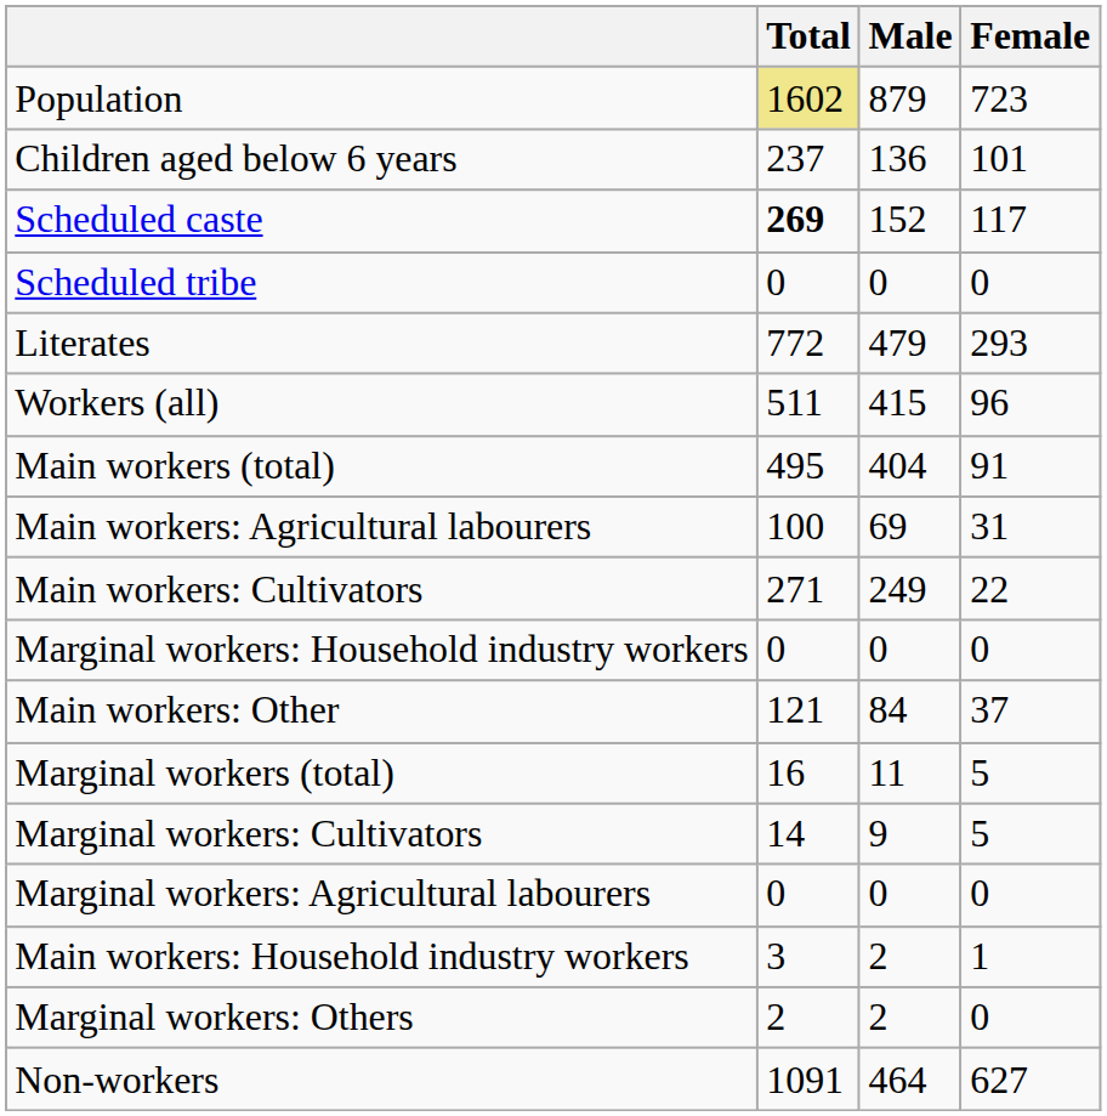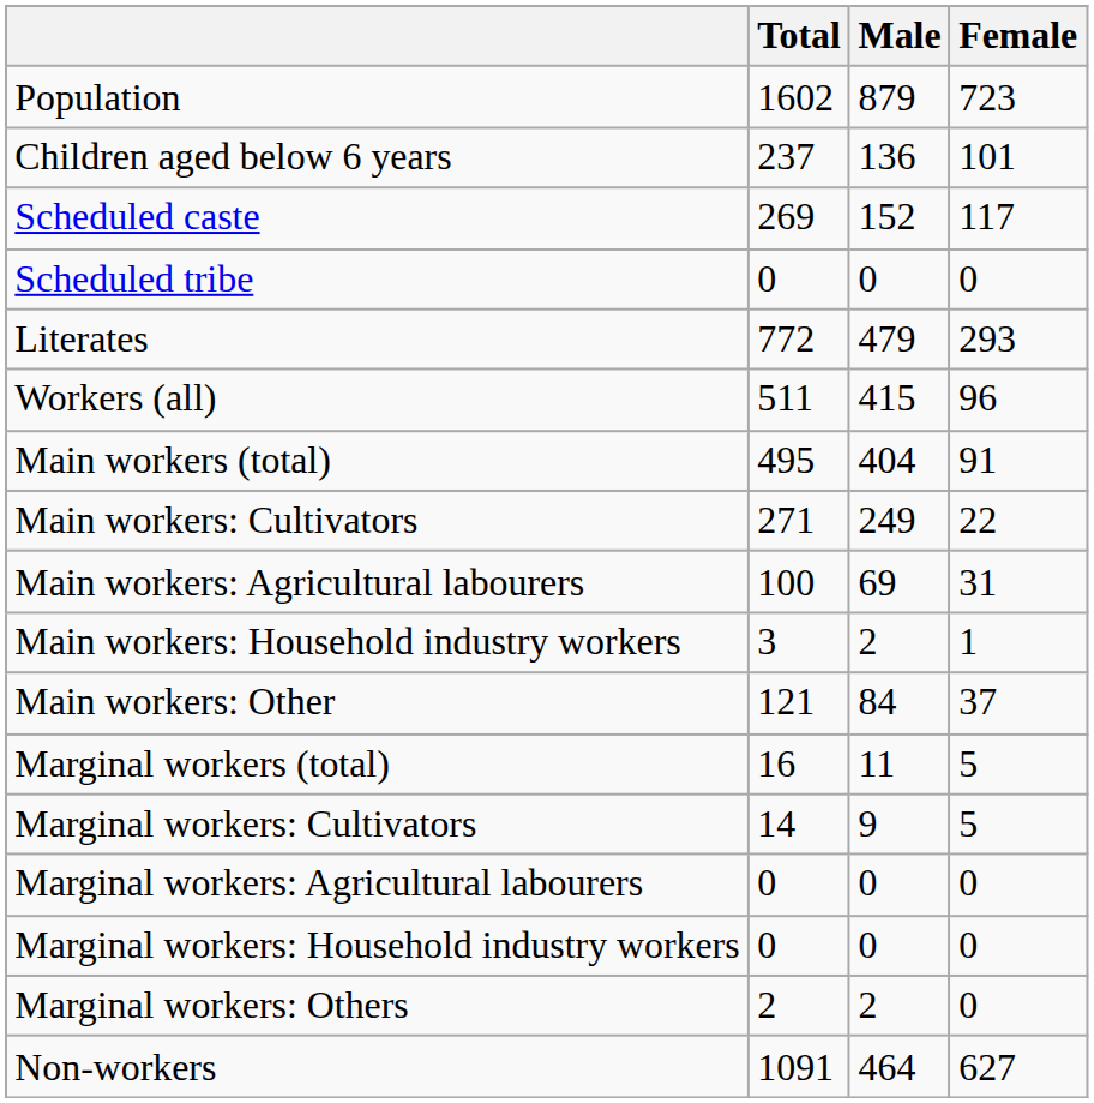Population | Total: khaki background -> no background
Scheduled caste | Total: bold -> normal
rows swapped: Main workers: Cultivators <-> Main workers: Agricultural labourers
rows swapped: Main workers: Household industry workers <-> Marginal workers: Household industry workers
